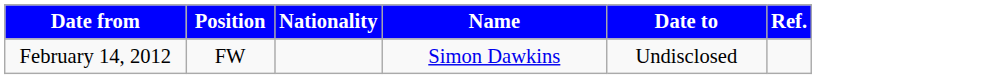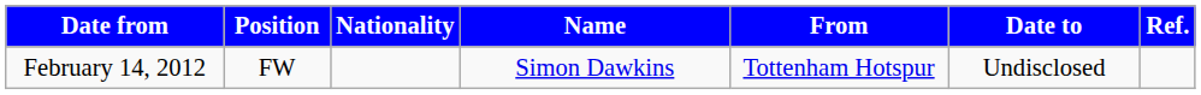+ column: From | Tottenham Hotspur
